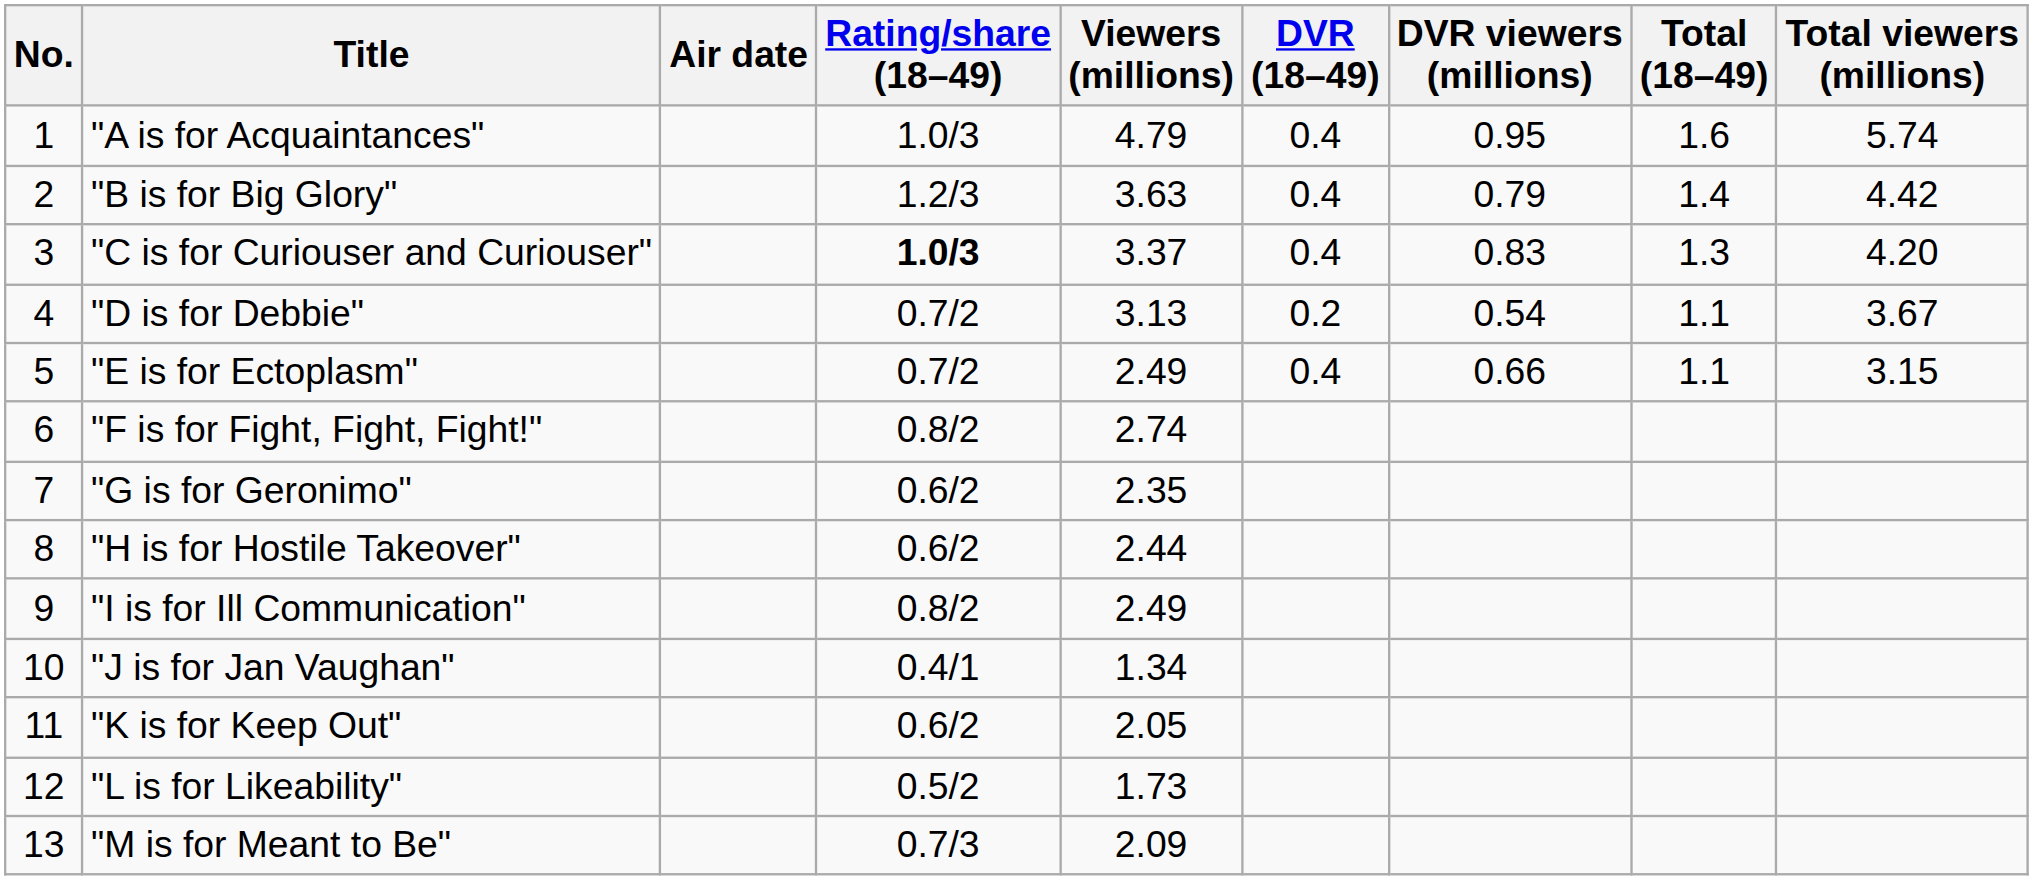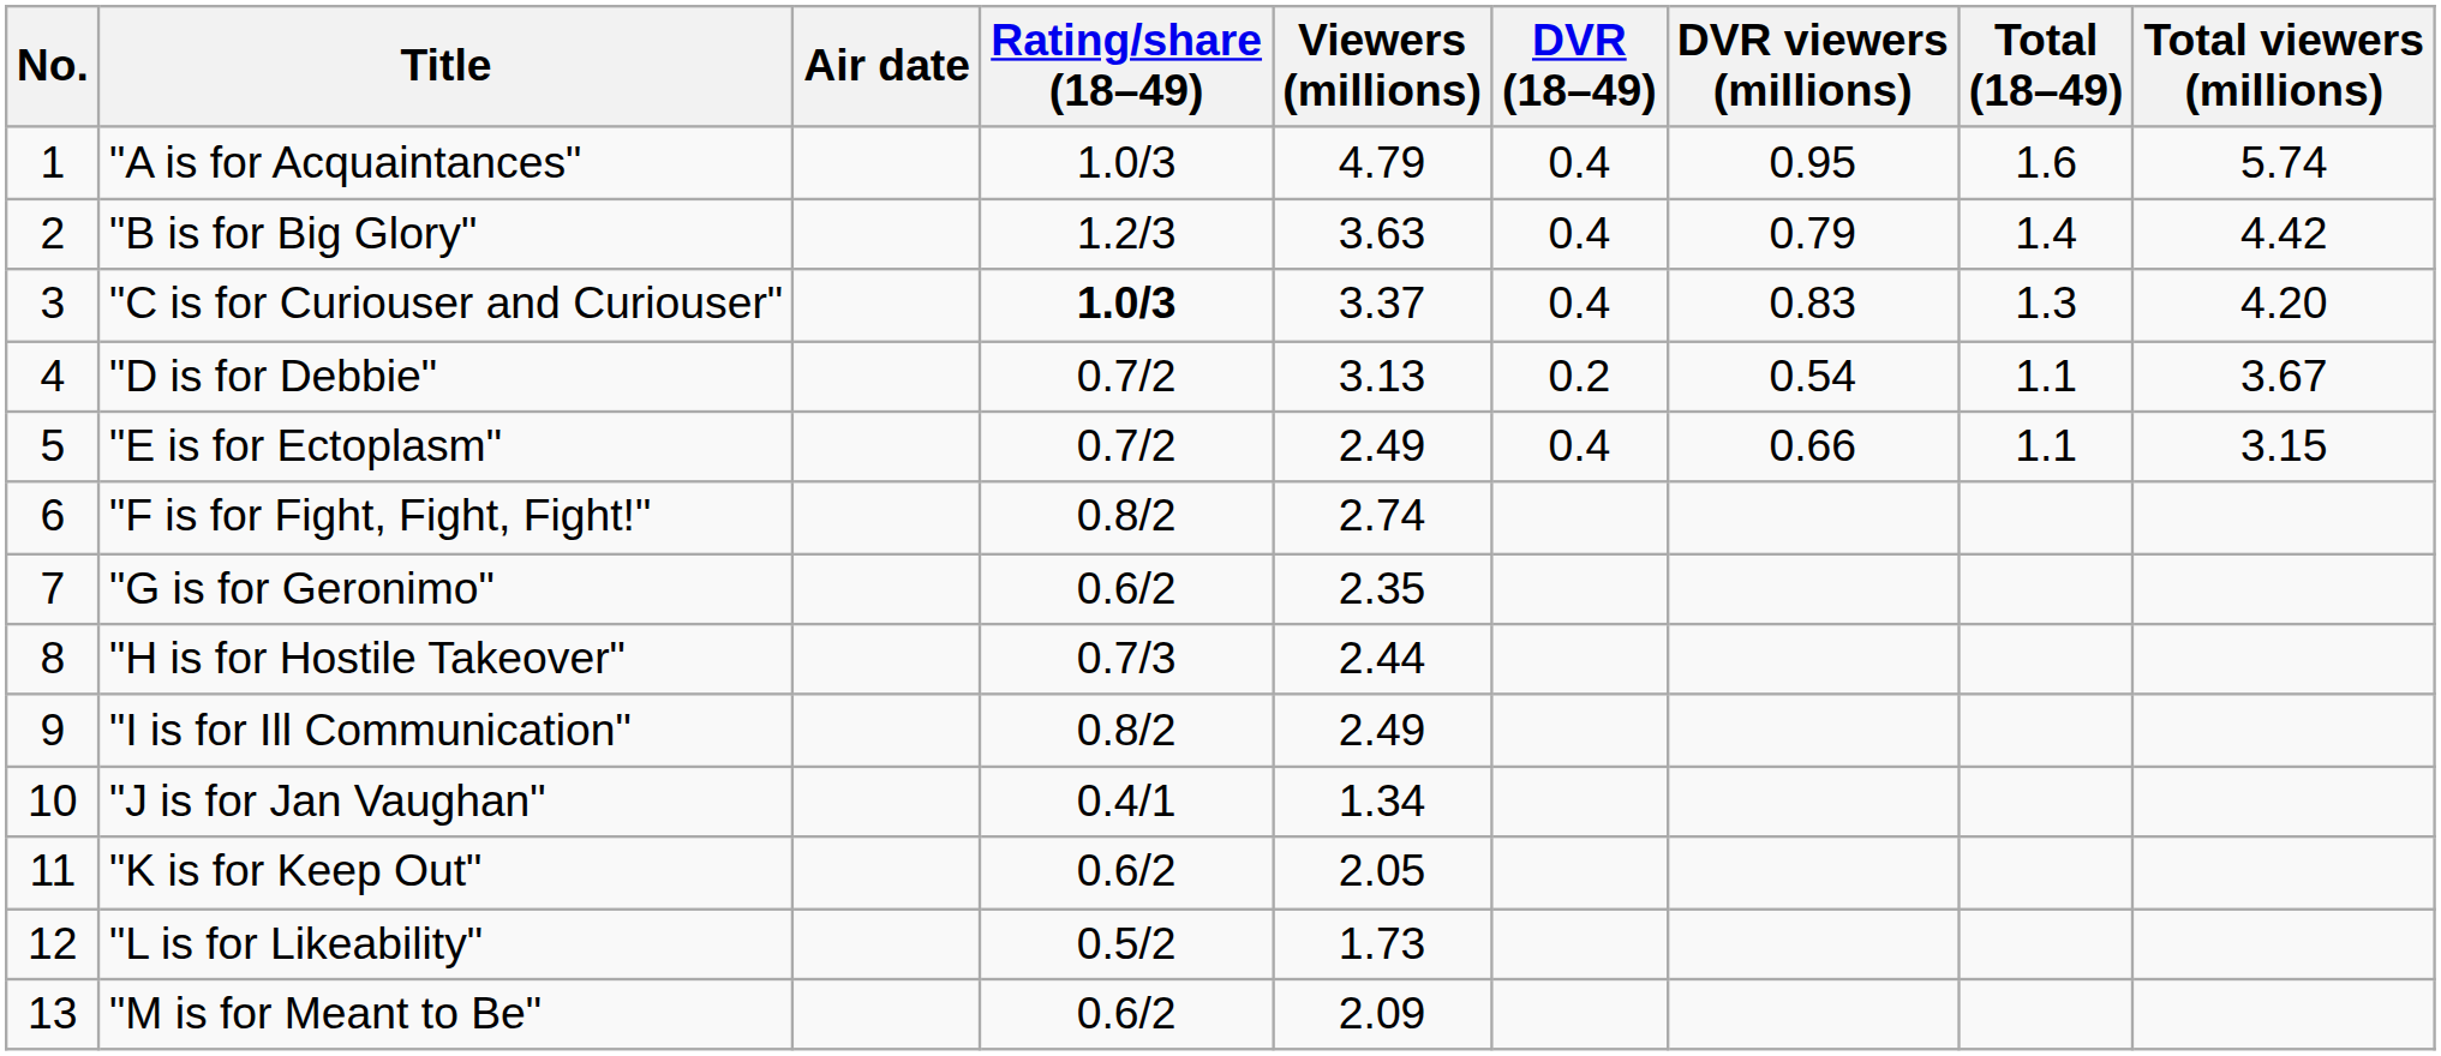"H is for Hostile Takeover" | Rating/share (18–49): 0.6/2 -> 0.7/3
"M is for Meant to Be" | Rating/share (18–49): 0.7/3 -> 0.6/2
